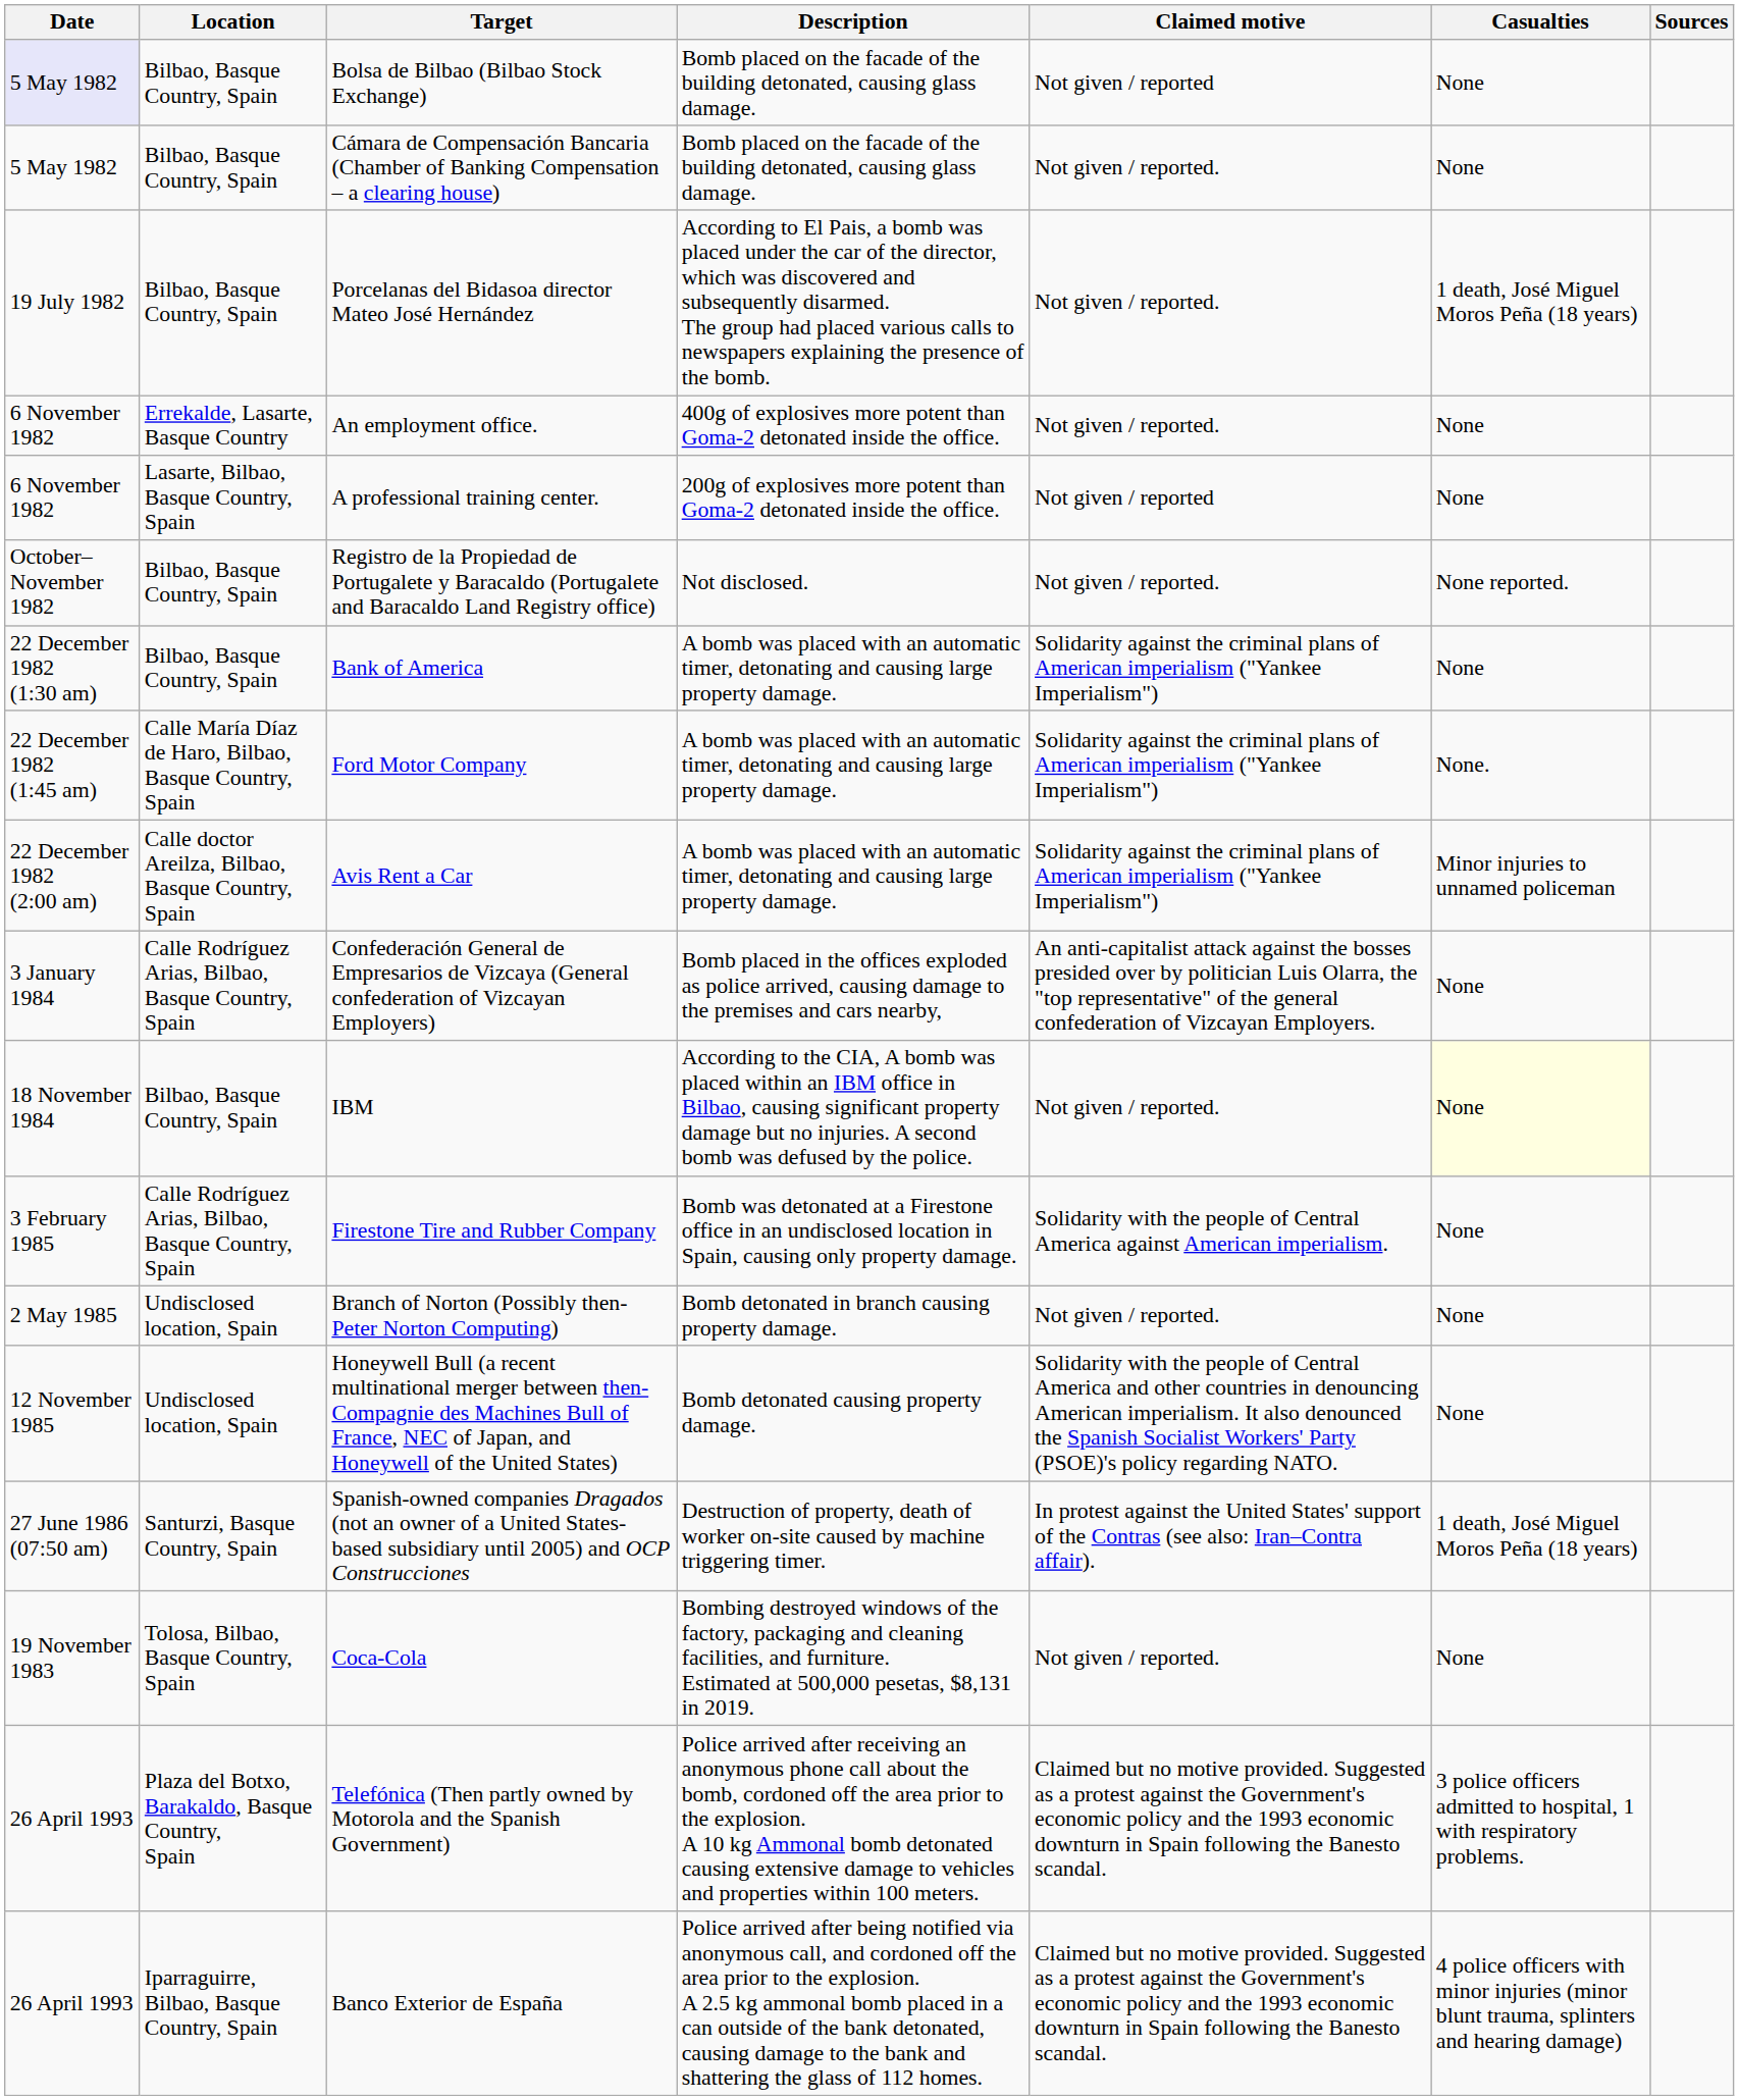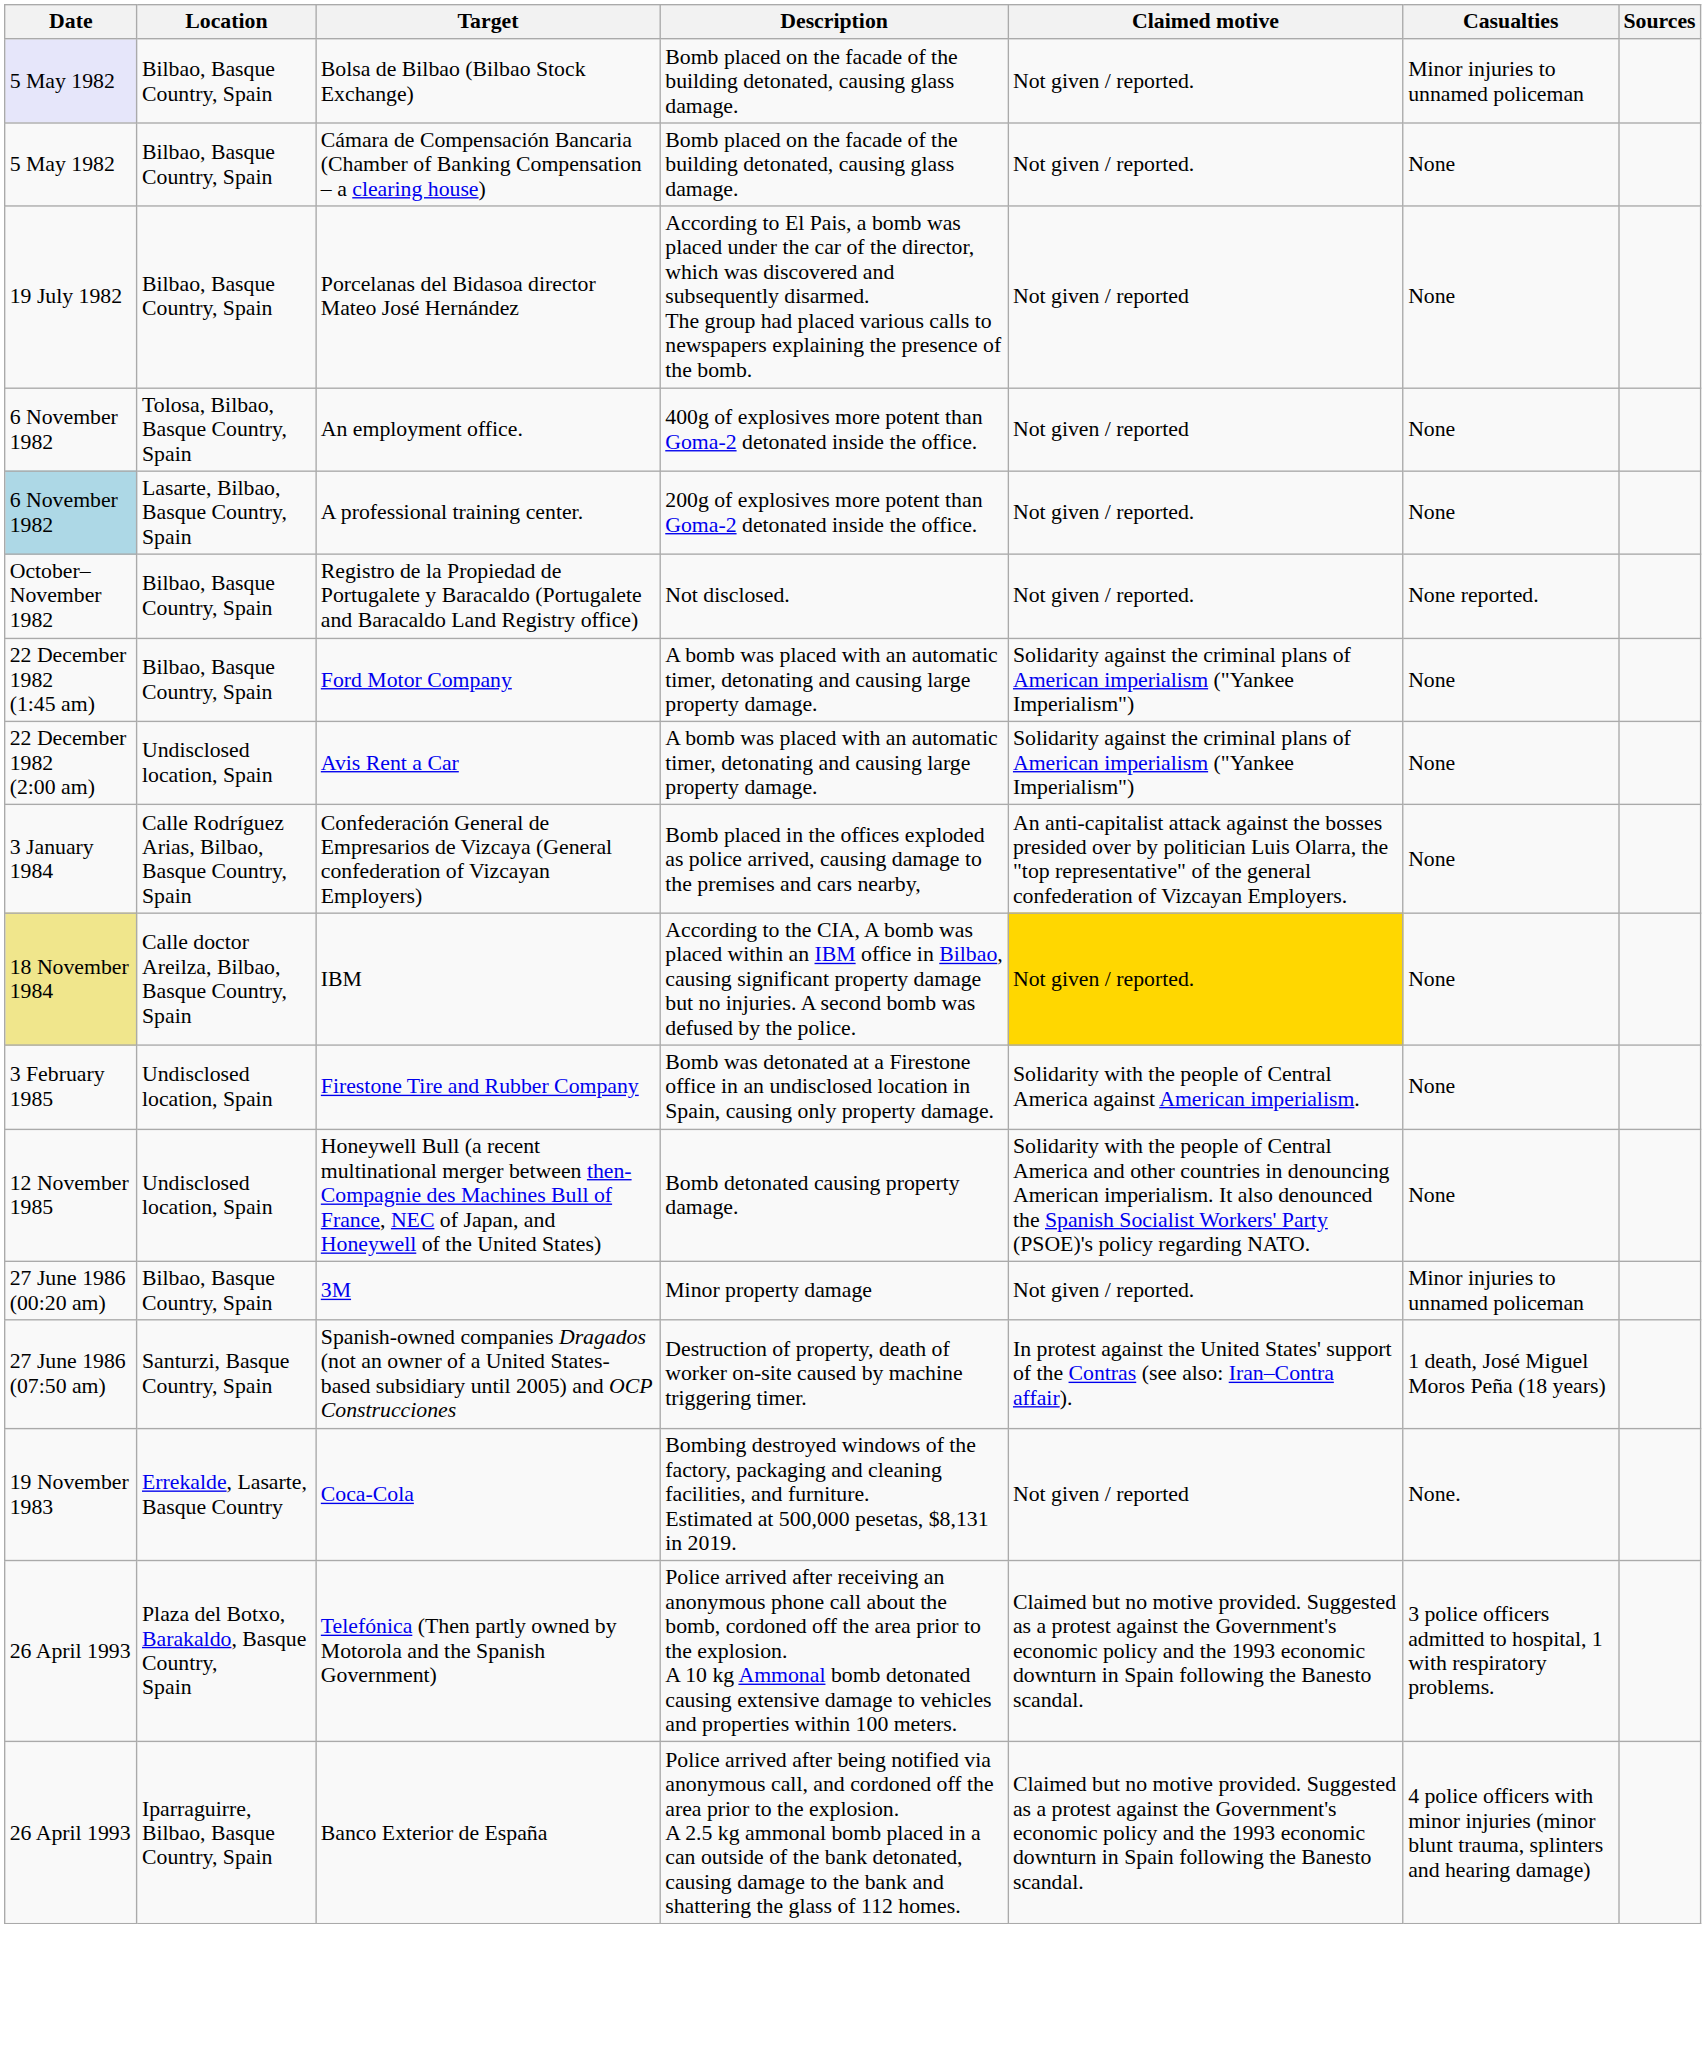Bolsa de Bilbao (Bilbao Stock Exchange) | Claimed motive: Not given / reported -> Not given / reported.
Bolsa de Bilbao (Bilbao Stock Exchange) | Casualties: None -> Minor injuries to unnamed policeman
Porcelanas del Bidasoa director Mateo José Hernández | Claimed motive: Not given / reported. -> Not given / reported
Porcelanas del Bidasoa director Mateo José Hernández | Casualties: 1 death, José Miguel Moros Peña (18 years) -> None
An employment office. | Location: Errekalde, Lasarte, Basque Country -> Tolosa, Bilbao, Basque Country, Spain
An employment office. | Claimed motive: Not given / reported. -> Not given / reported
A professional training center. | Date: no background -> lightblue background
A professional training center. | Claimed motive: Not given / reported -> Not given / reported.
- row: 22 December 1982 (1:30 am) | Bilbao, Basque Country, Spain | Bank of America | A bomb was placed with an automatic timer, detonating and causing large property damage. | Solidarity against the criminal plans of American imperialism ("Yankee Imperialism") | None
Ford Motor Company | Location: Calle María Díaz de Haro, Bilbao, Basque Country, Spain -> Bilbao, Basque Country, Spain
Ford Motor Company | Casualties: None. -> None
Avis Rent a Car | Location: Calle doctor Areilza, Bilbao, Basque Country, Spain -> Undisclosed location, Spain
Avis Rent a Car | Casualties: Minor injuries to unnamed policeman -> None
IBM | Date: no background -> khaki background
IBM | Location: Bilbao, Basque Country, Spain -> Calle doctor Areilza, Bilbao, Basque Country, Spain
IBM | Claimed motive: no background -> gold background
IBM | Casualties: lightyellow background -> no background
Firestone Tire and Rubber Company | Location: Calle Rodríguez Arias, Bilbao, Basque Country, Spain -> Undisclosed location, Spain
- row: 2 May 1985 | Undisclosed location, Spain | Branch of Norton (Possibly then-Peter Norton Computing) | Bomb detonated in branch causing property damage. | Not given / reported. | None
+ row: 27 June 1986 (00:20 am) | Bilbao, Basque Country, Spain | 3M | Minor property damage | Not given / reported. | Minor injuries to unnamed policeman
Coca-Cola | Location: Tolosa, Bilbao, Basque Country, Spain -> Errekalde, Lasarte, Basque Country
Coca-Cola | Claimed motive: Not given / reported. -> Not given / reported
Coca-Cola | Casualties: None -> None.
